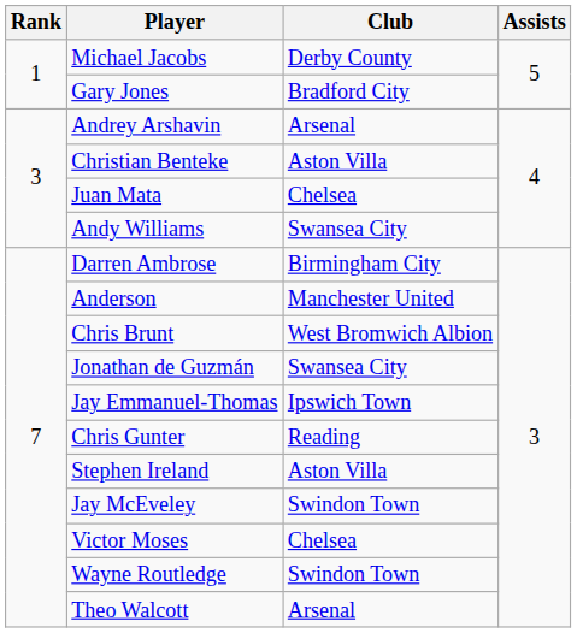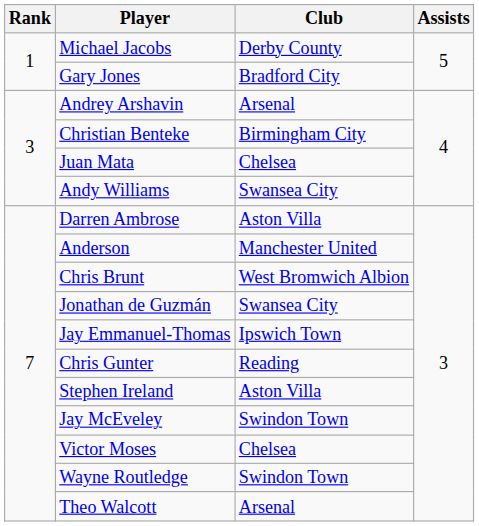Christian Benteke | Club: Aston Villa -> Birmingham City
Darren Ambrose | Club: Birmingham City -> Aston Villa
